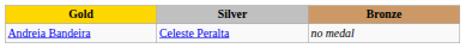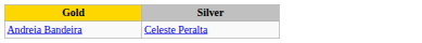- column: Bronze | no medal
